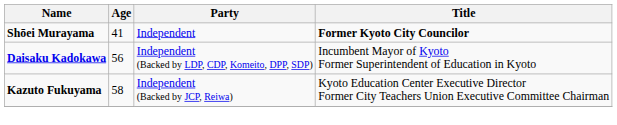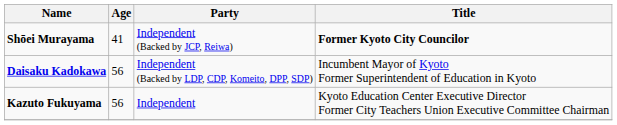Shōei Murayama | Party: Independent -> Independent (Backed by JCP, Reiwa)
Kazuto Fukuyama | Age: 58 -> 56
Kazuto Fukuyama | Party: Independent (Backed by JCP, Reiwa) -> Independent
